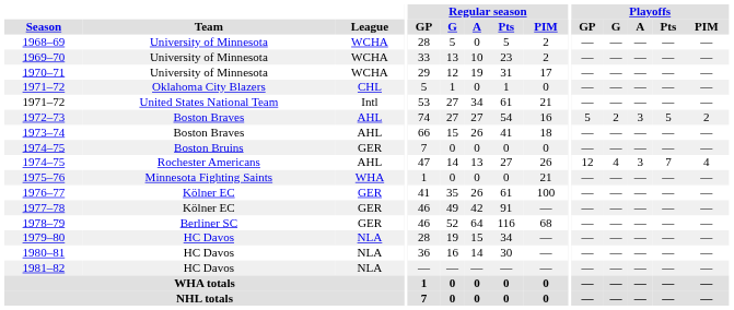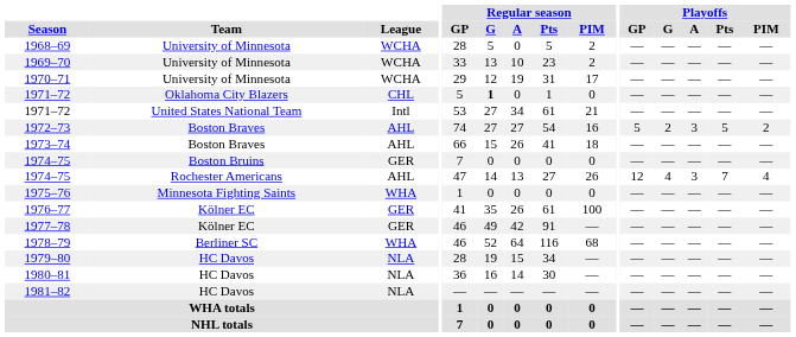1971–72 / Oklahoma City Blazers | Regular season / G: normal -> bold
1975–76 | Regular season / PIM: 21 -> 0
1978–79 | League: GER -> WHA
